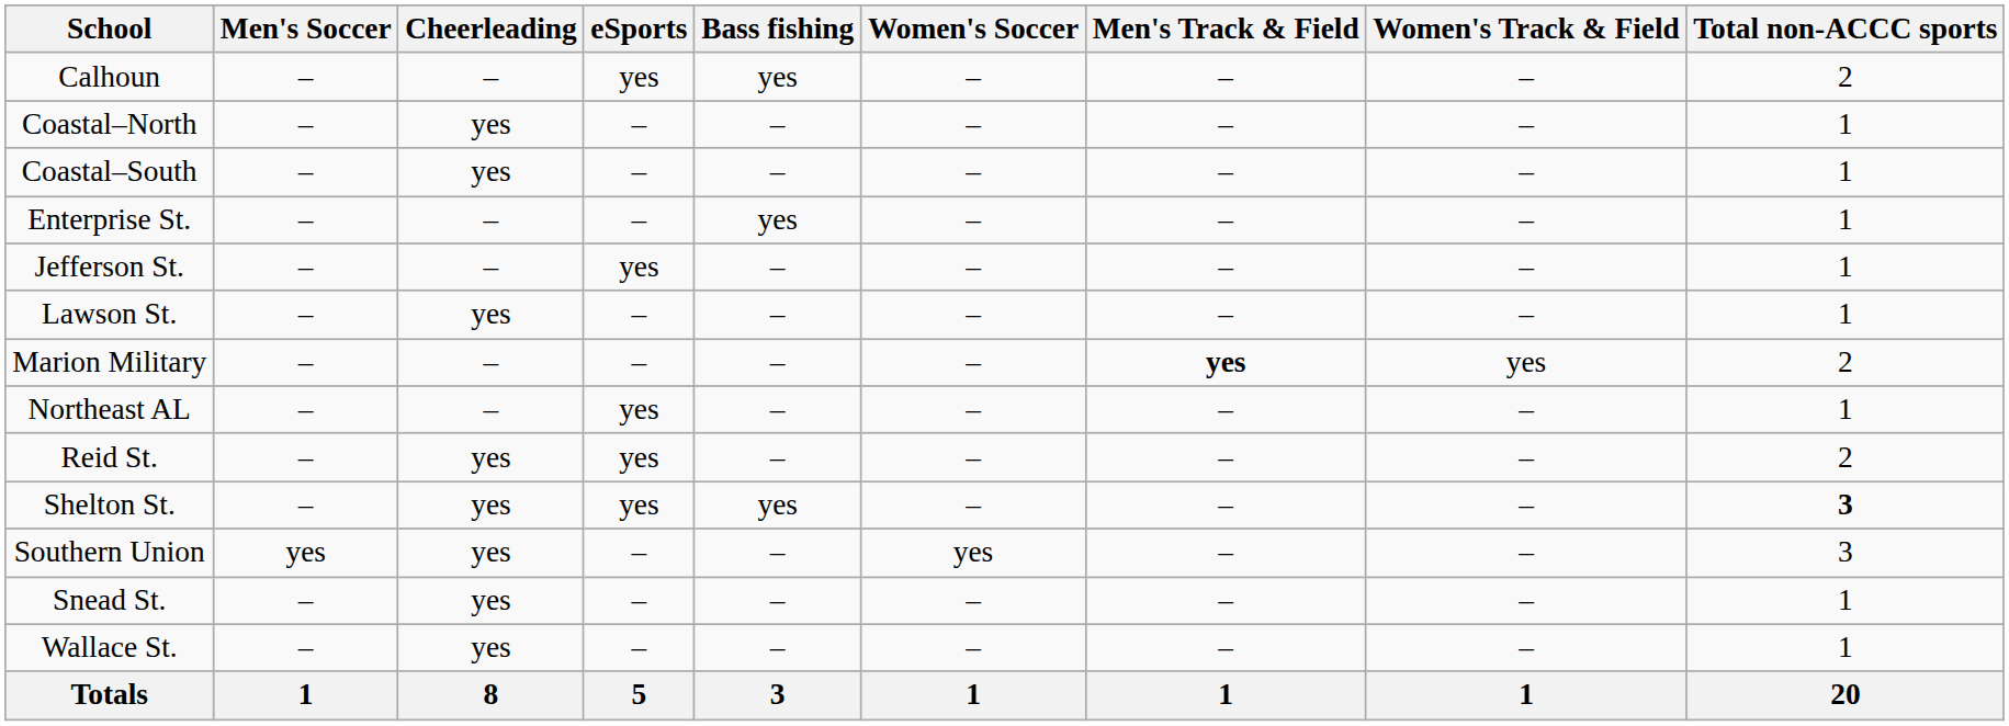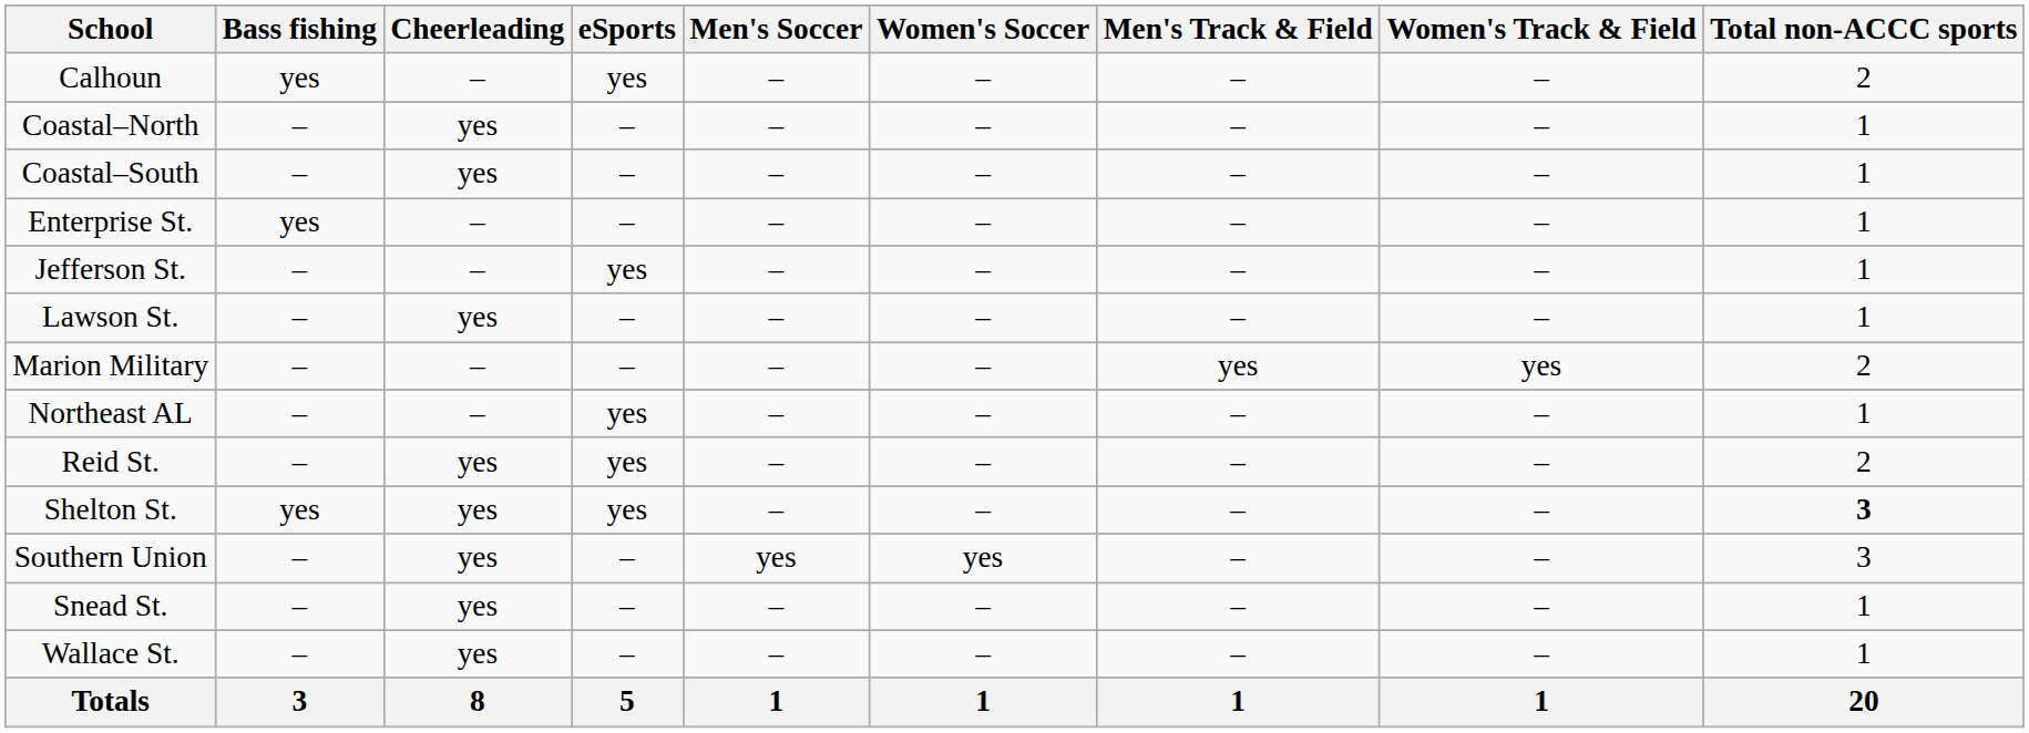columns swapped: Bass fishing <-> Men's Soccer
Marion Military | Men's Track & Field: bold -> normal
